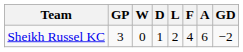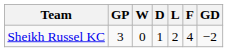- column: A | 6
